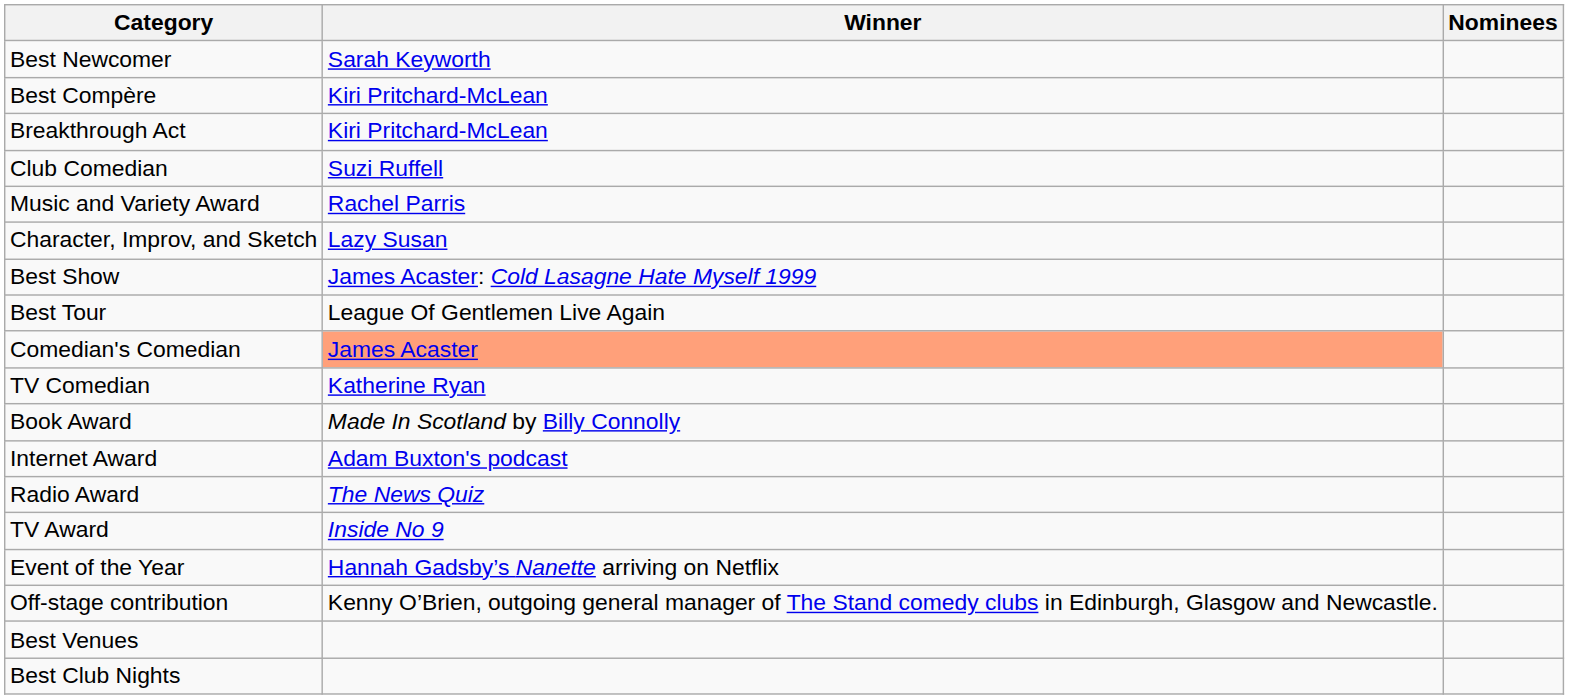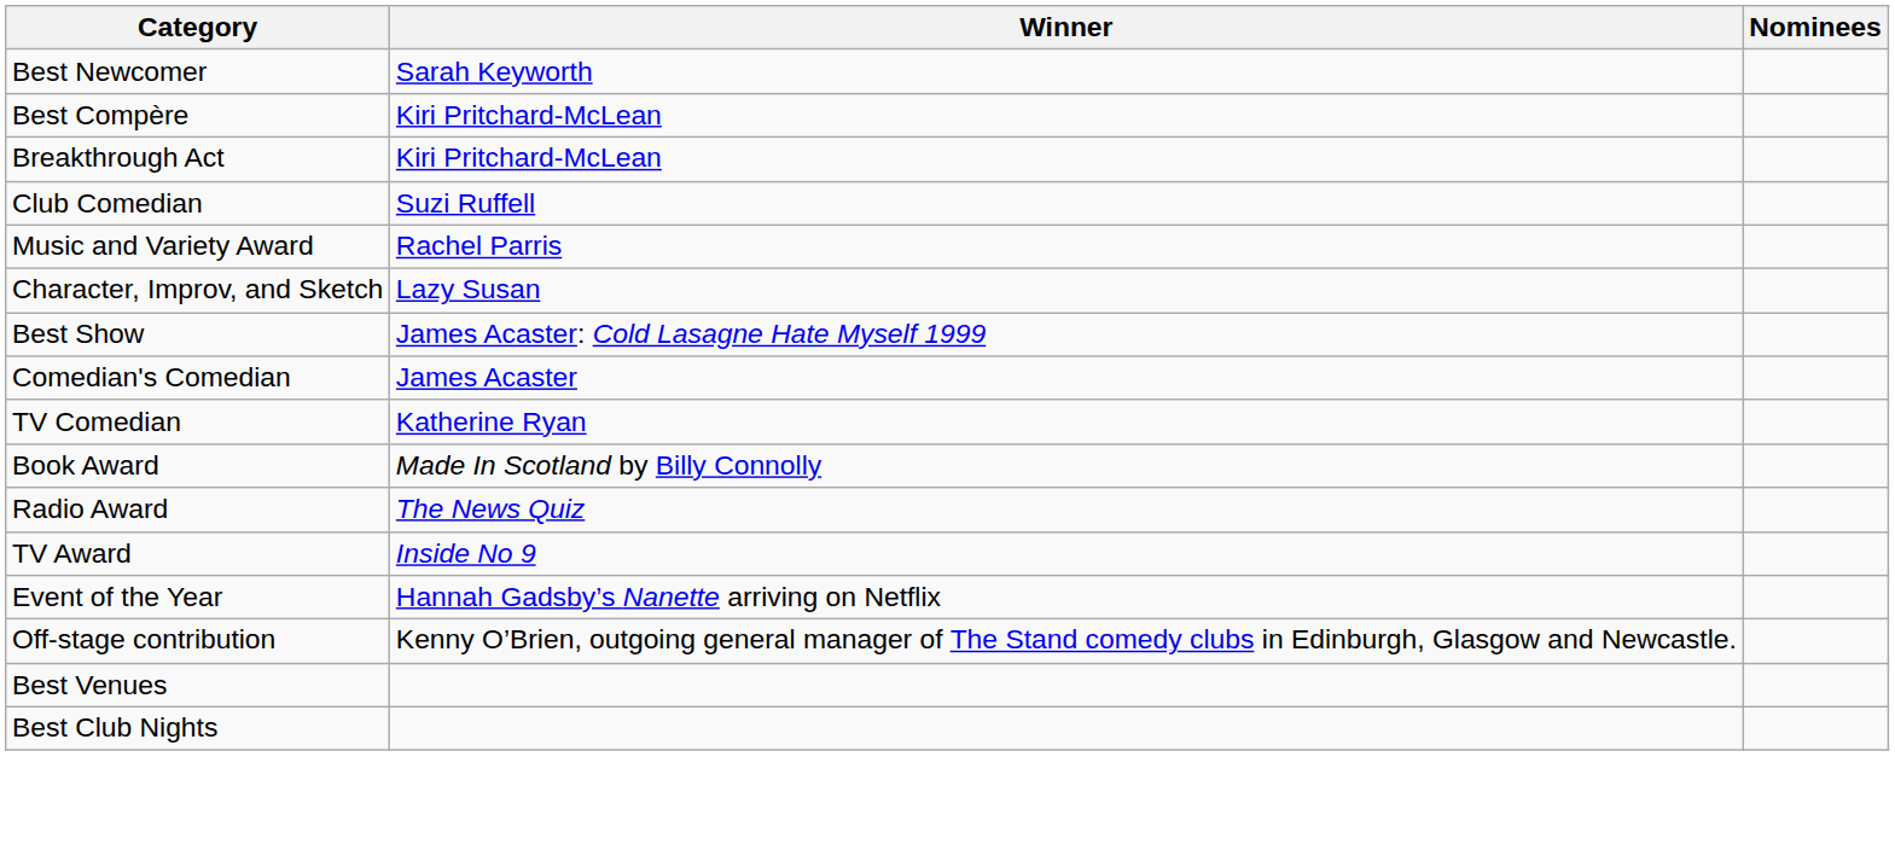- row: Best Tour | League Of Gentlemen Live Again
Comedian's Comedian | Winner: lightsalmon background -> no background
- row: Internet Award | Adam Buxton's podcast
